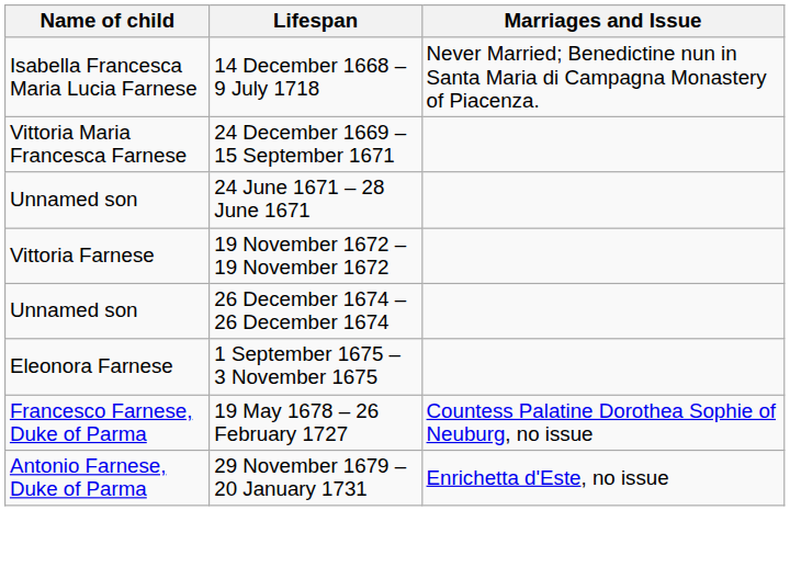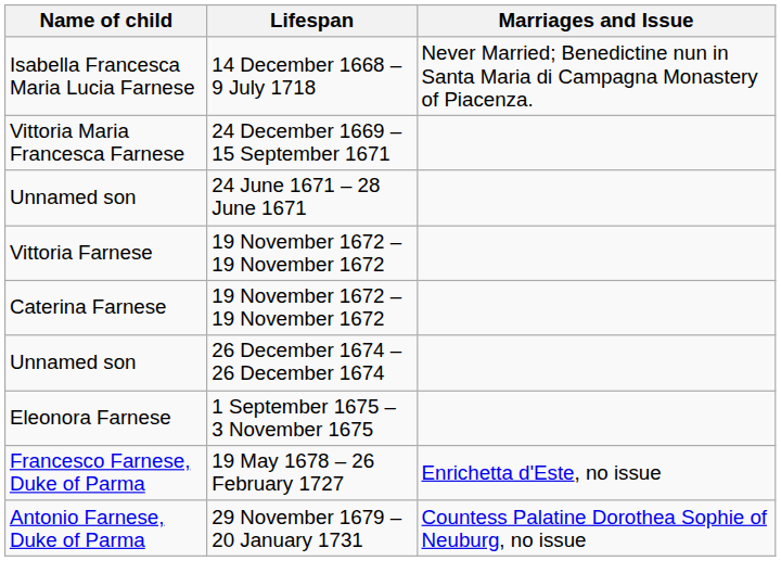+ row: Caterina Farnese | 19 November 1672 – 19 November 1672
Francesco Farnese, Duke of Parma | Marriages and Issue: Countess Palatine Dorothea Sophie of Neuburg, no issue -> Enrichetta d'Este, no issue
Antonio Farnese, Duke of Parma | Marriages and Issue: Enrichetta d'Este, no issue -> Countess Palatine Dorothea Sophie of Neuburg, no issue
